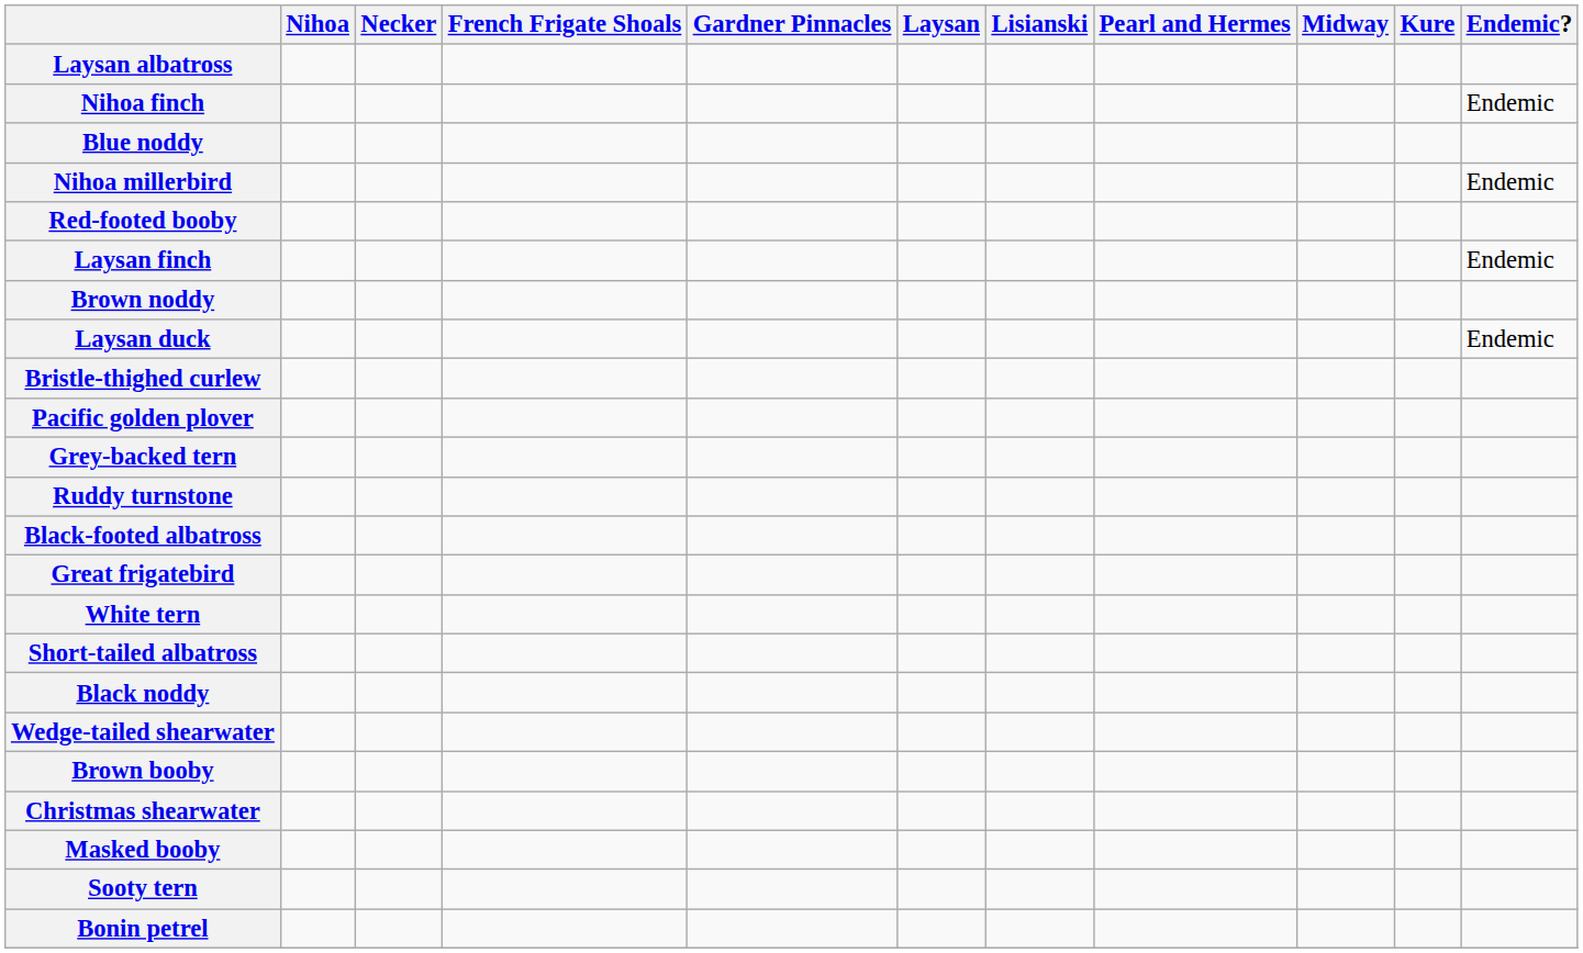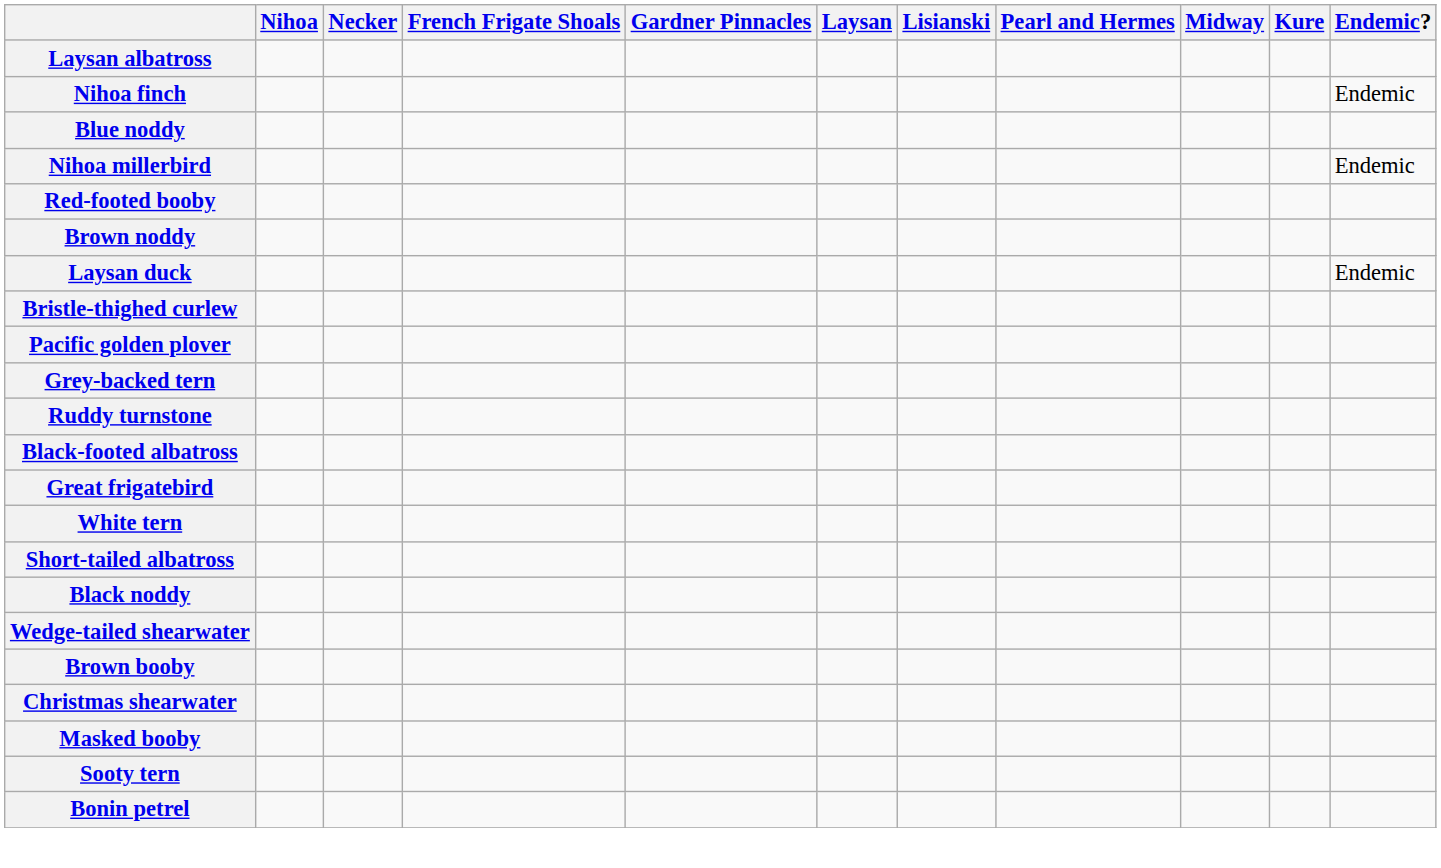- row: Laysan finch | Endemic
